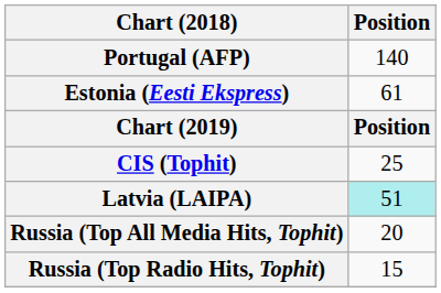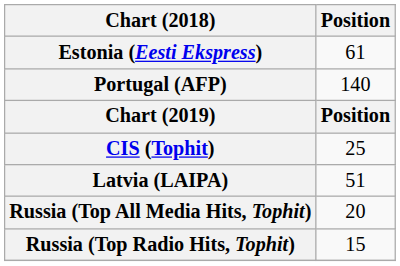rows swapped: Estonia (Eesti Ekspress) <-> Portugal (AFP)
Latvia (LAIPA) | Position: paleturquoise background -> no background
